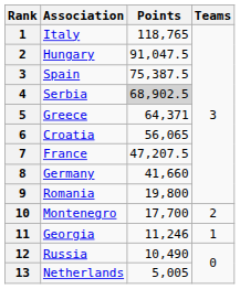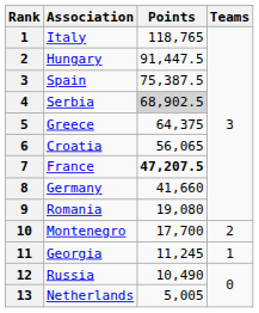Hungary | Points: 91,047.5 -> 91,447.5
Greece | Points: 64,371 -> 64,375
France | Points: normal -> bold
Romania | Points: 19,800 -> 19,080
Georgia | Points: 11,246 -> 11,245
